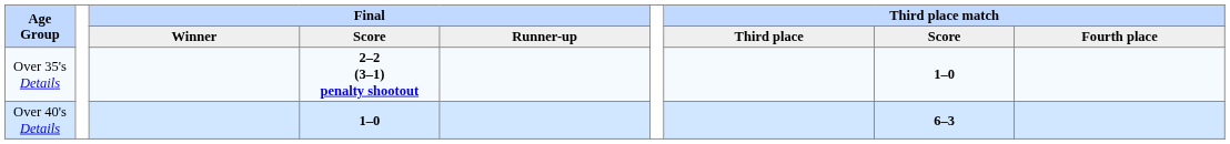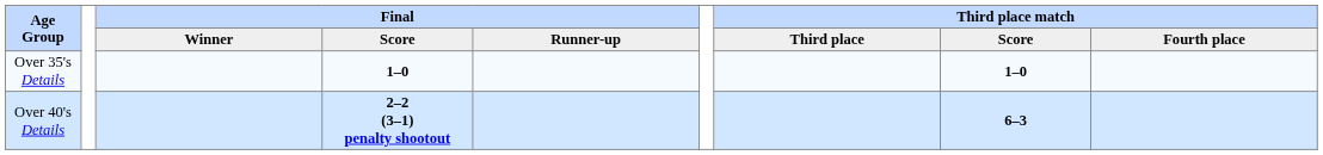Over 35's Details | Final / Score: 2–2 (3–1) penalty shootout -> 1–0
Over 40's Details | Final / Score: 1–0 -> 2–2 (3–1) penalty shootout
